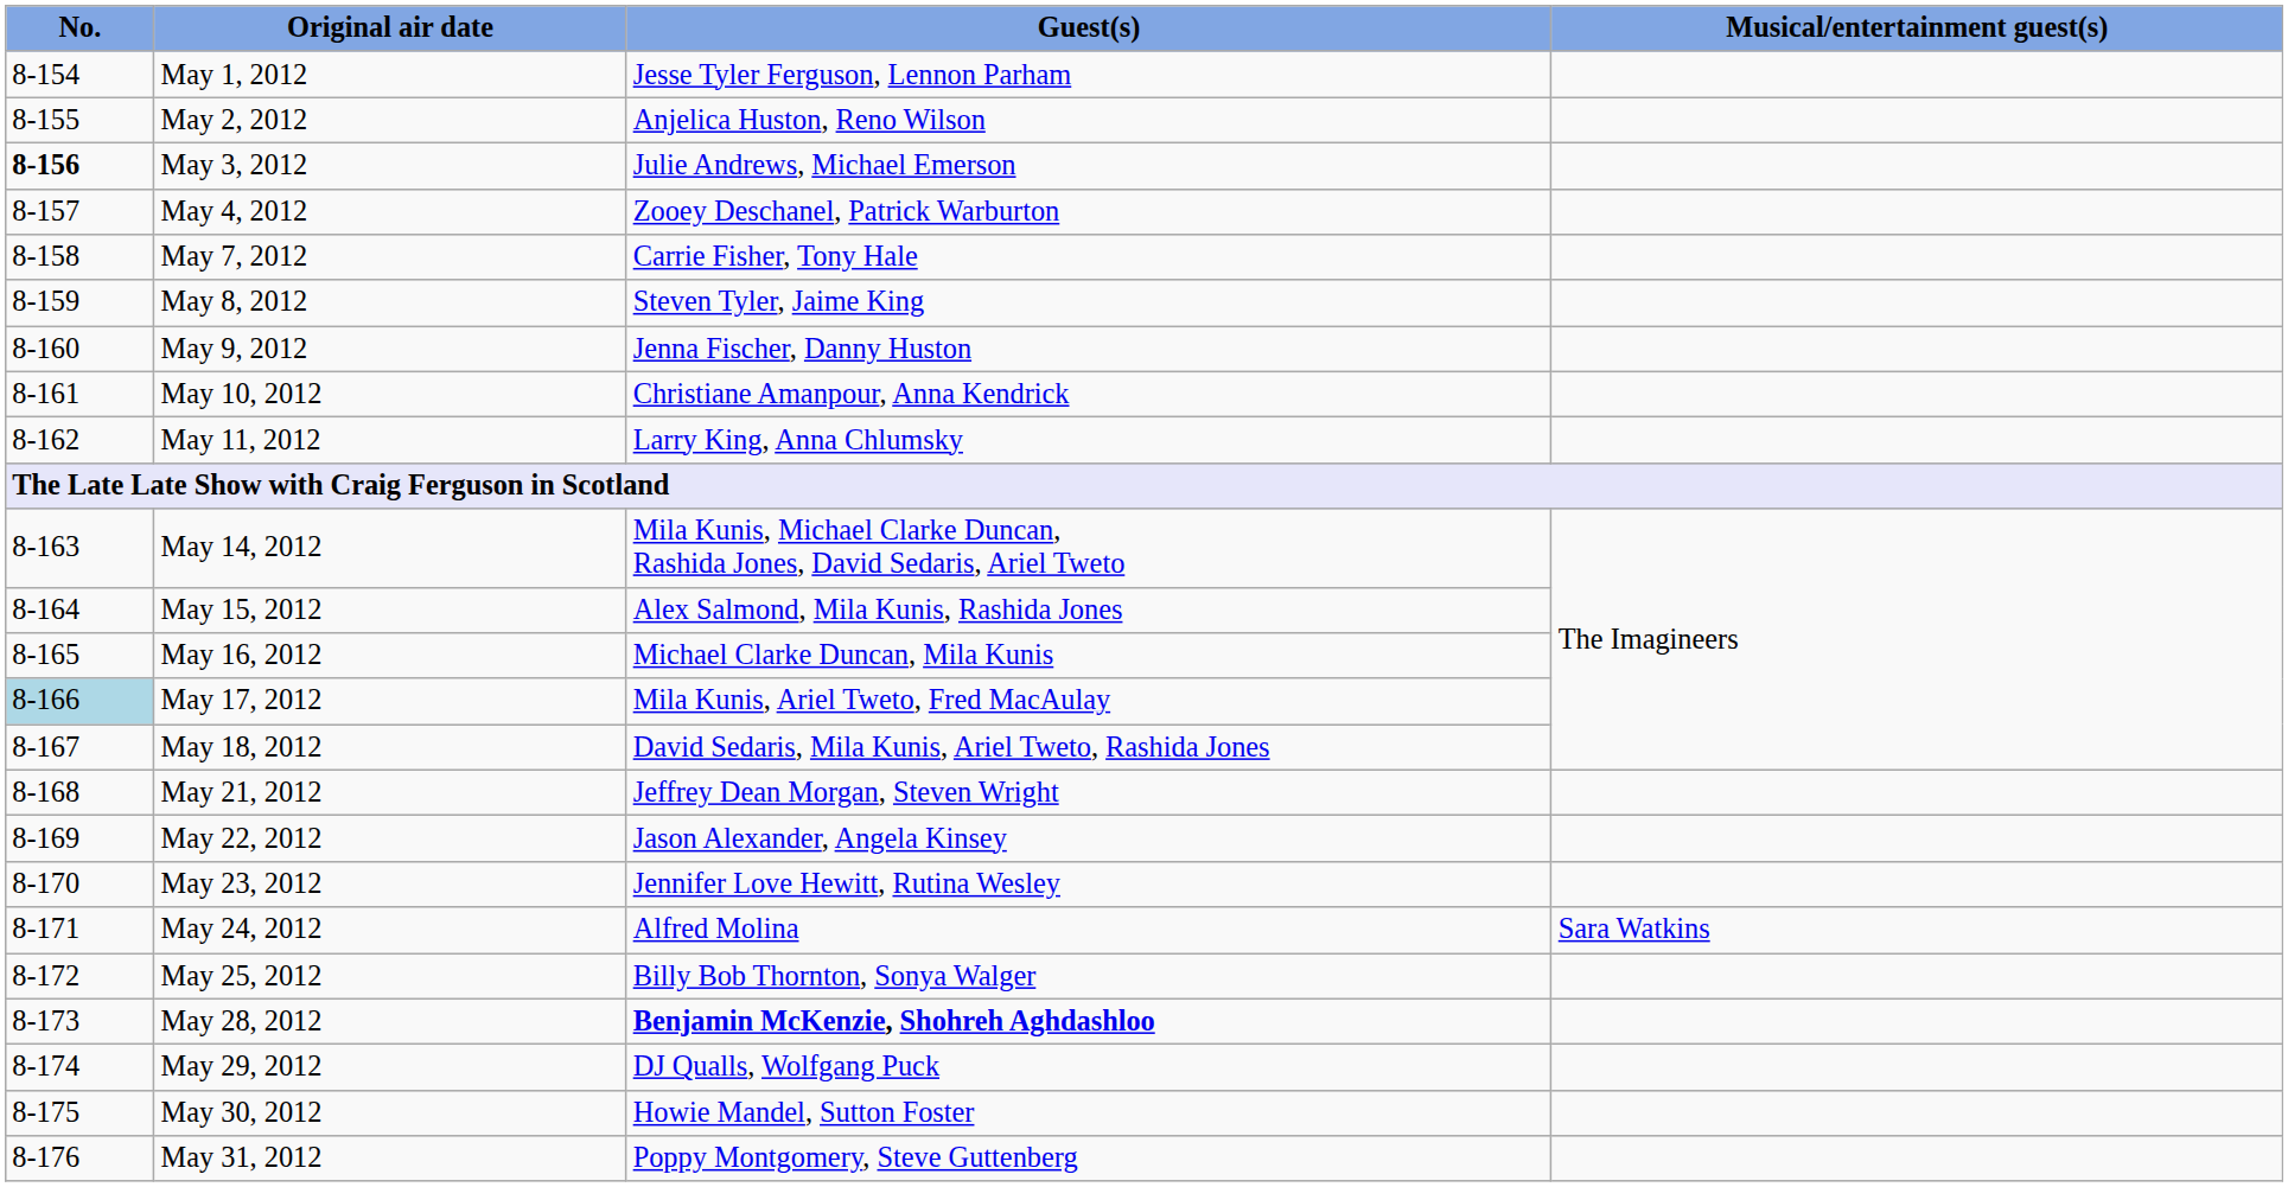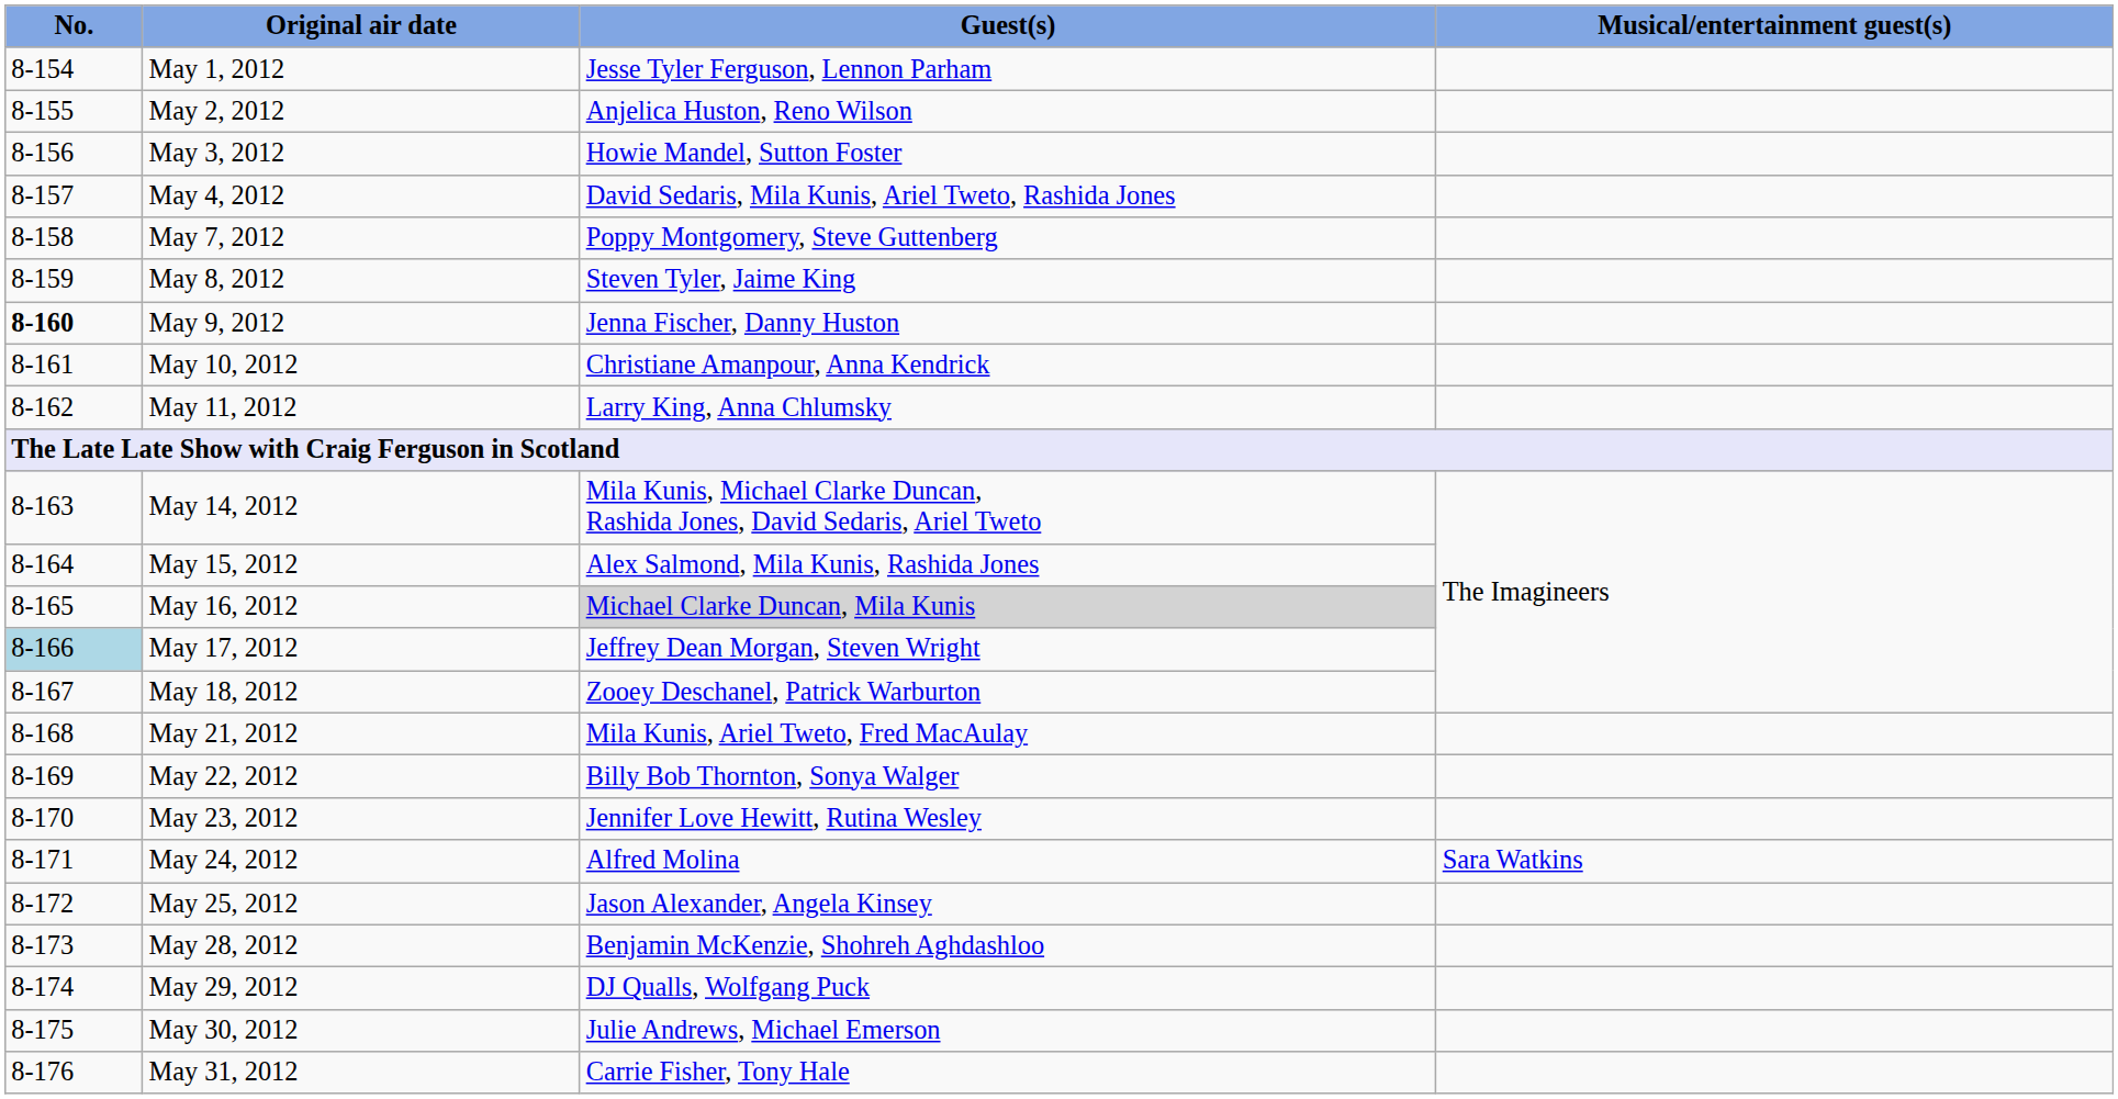May 3, 2012 | No.: bold -> normal
May 3, 2012 | Guest(s): Julie Andrews, Michael Emerson -> Howie Mandel, Sutton Foster
May 4, 2012 | Guest(s): Zooey Deschanel, Patrick Warburton -> David Sedaris, Mila Kunis, Ariel Tweto, Rashida Jones
May 7, 2012 | Guest(s): Carrie Fisher, Tony Hale -> Poppy Montgomery, Steve Guttenberg
May 9, 2012 | No.: normal -> bold
May 16, 2012 | Guest(s): no background -> lightgrey background
May 17, 2012 | Guest(s): Mila Kunis, Ariel Tweto, Fred MacAulay -> Jeffrey Dean Morgan, Steven Wright
May 18, 2012 | Guest(s): David Sedaris, Mila Kunis, Ariel Tweto, Rashida Jones -> Zooey Deschanel, Patrick Warburton
May 21, 2012 | Guest(s): Jeffrey Dean Morgan, Steven Wright -> Mila Kunis, Ariel Tweto, Fred MacAulay
May 22, 2012 | Guest(s): Jason Alexander, Angela Kinsey -> Billy Bob Thornton, Sonya Walger
May 25, 2012 | Guest(s): Billy Bob Thornton, Sonya Walger -> Jason Alexander, Angela Kinsey
May 28, 2012 | Guest(s): bold -> normal
May 30, 2012 | Guest(s): Howie Mandel, Sutton Foster -> Julie Andrews, Michael Emerson
May 31, 2012 | Guest(s): Poppy Montgomery, Steve Guttenberg -> Carrie Fisher, Tony Hale
